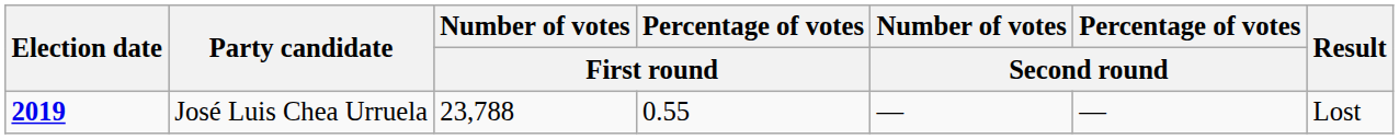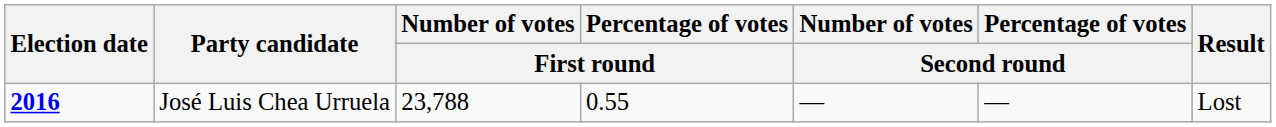José Luis Chea Urruela | Election date: 2019 -> 2016
